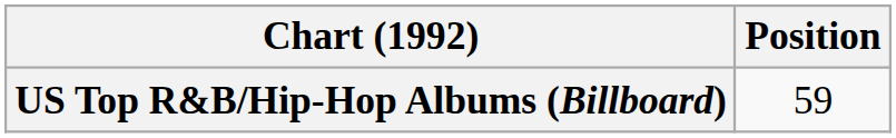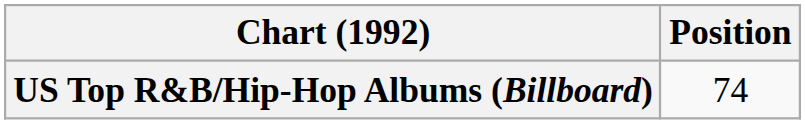US Top R&B/Hip-Hop Albums (Billboard) | Position: 59 -> 74
